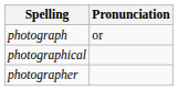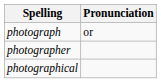rows swapped: photographer <-> photographical
